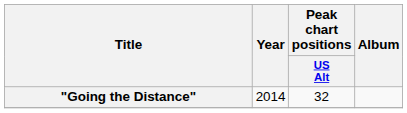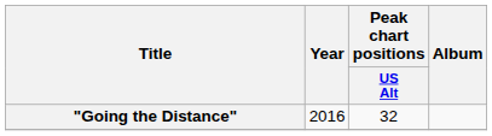"Going the Distance" | Year: 2014 -> 2016
